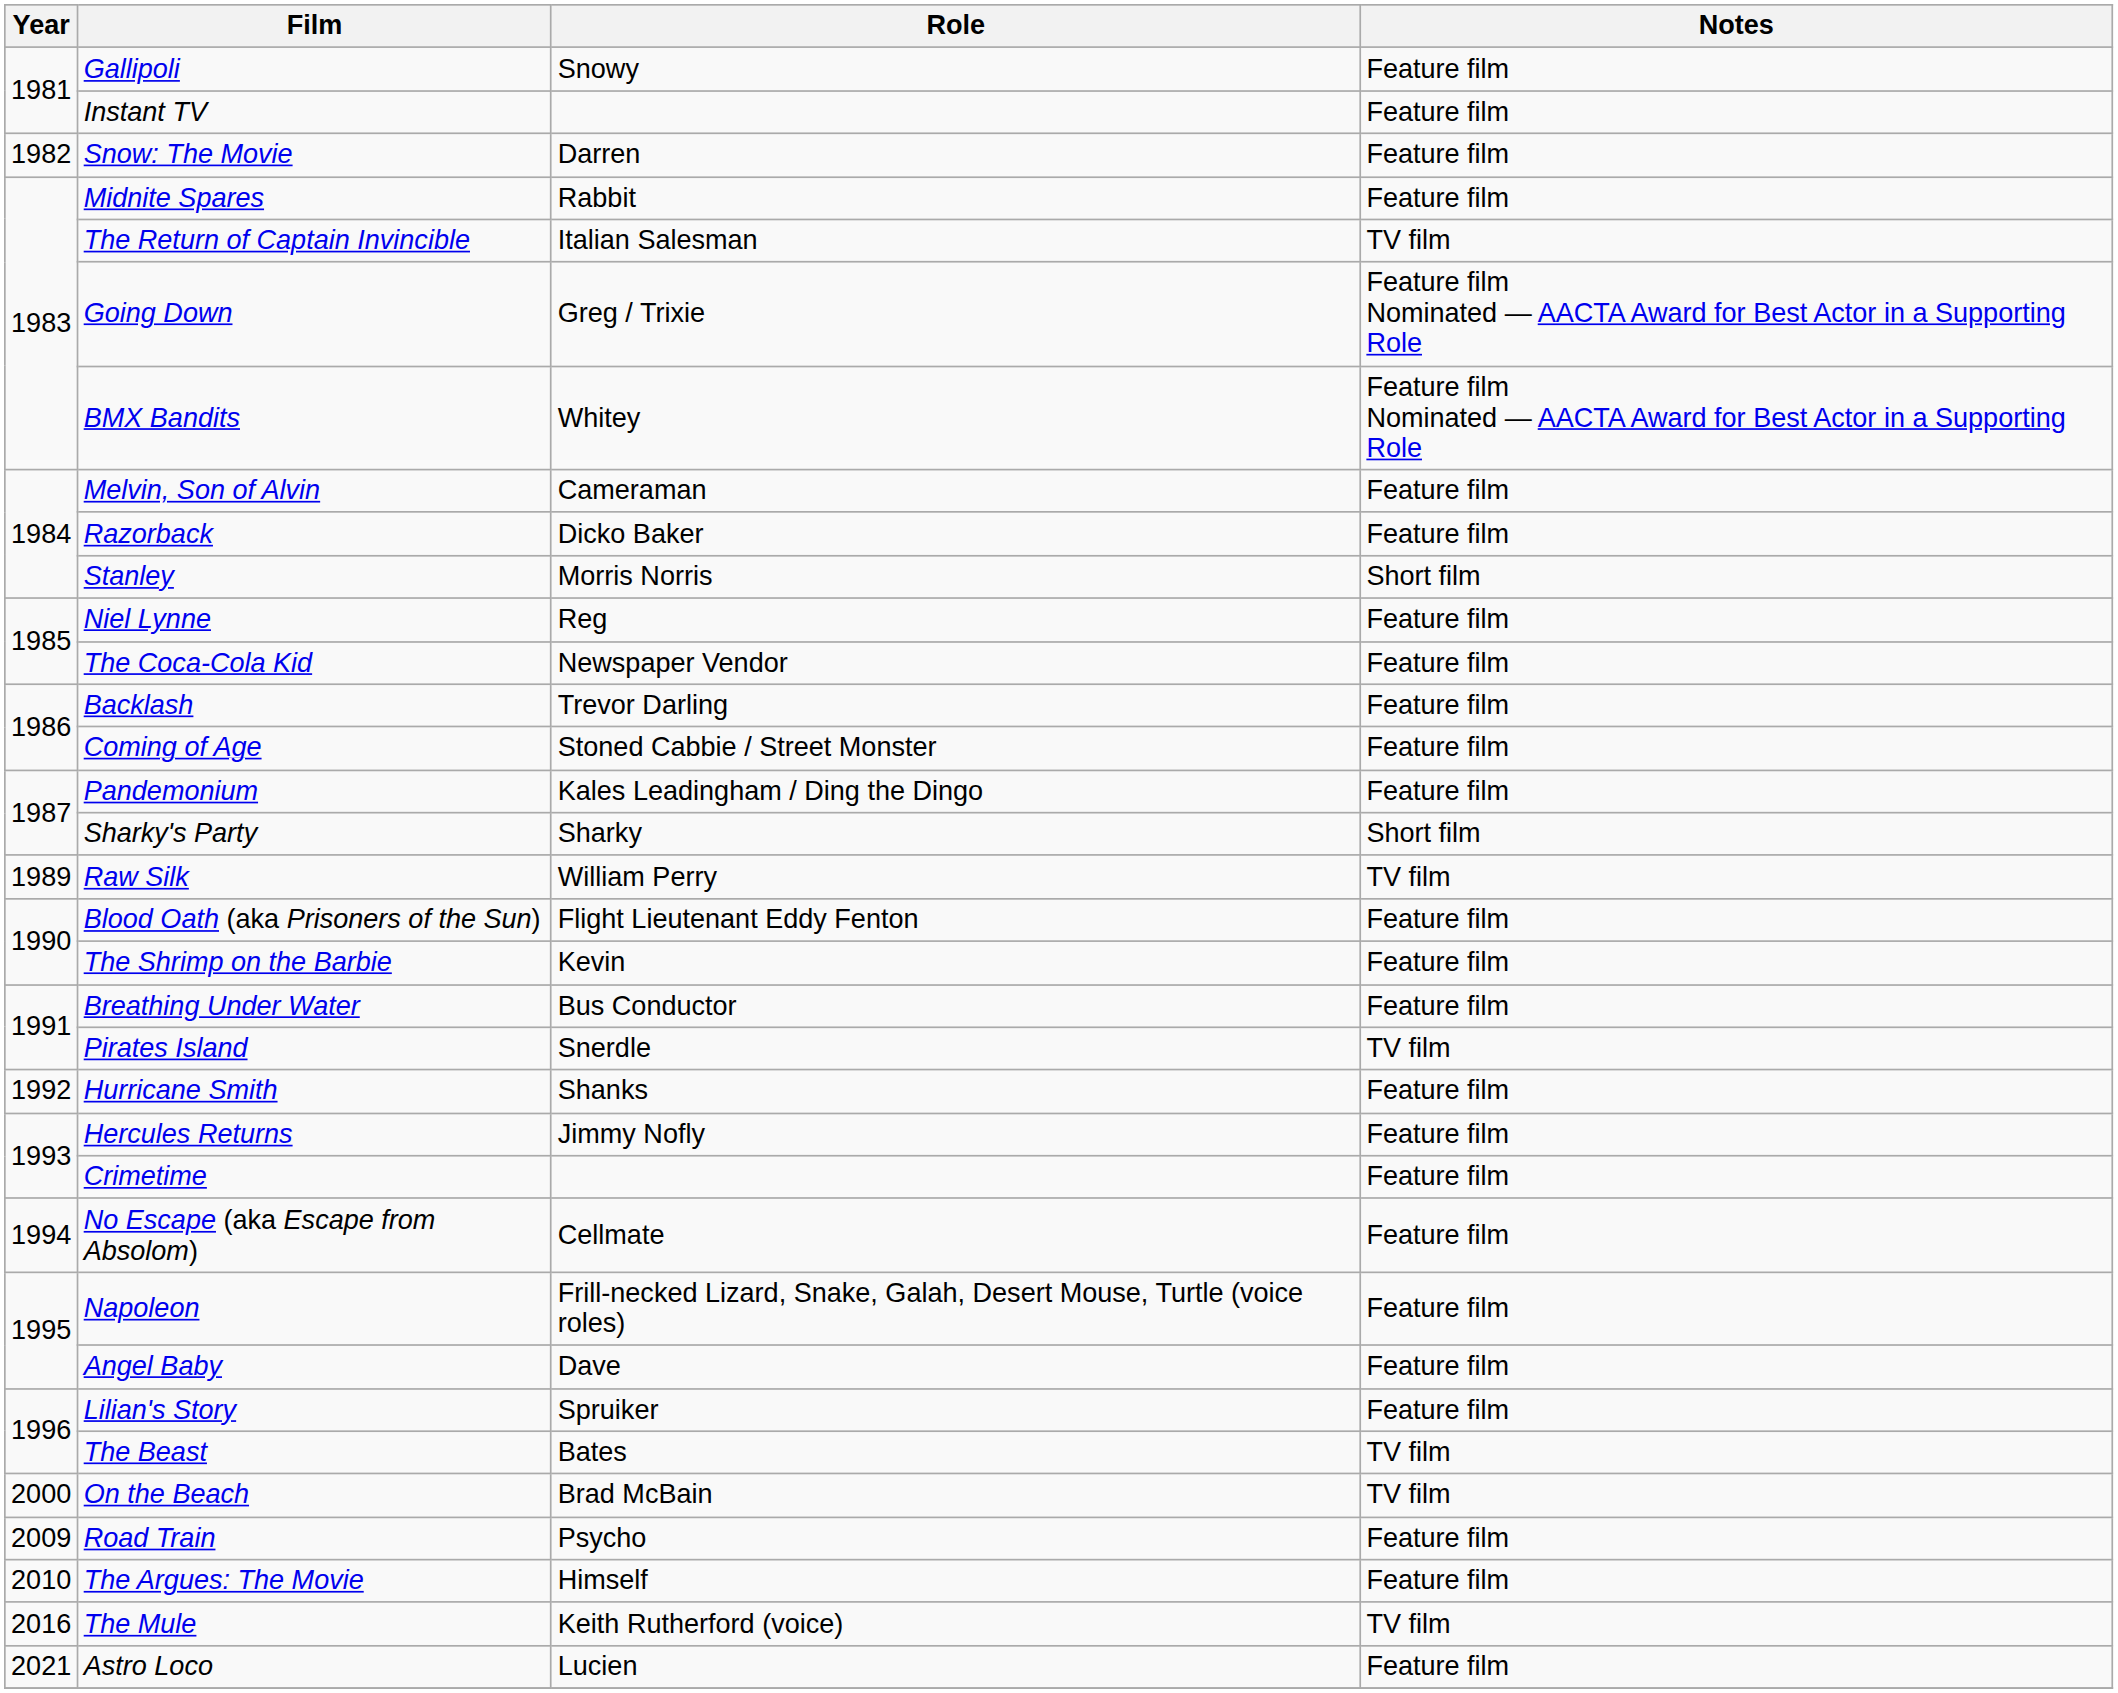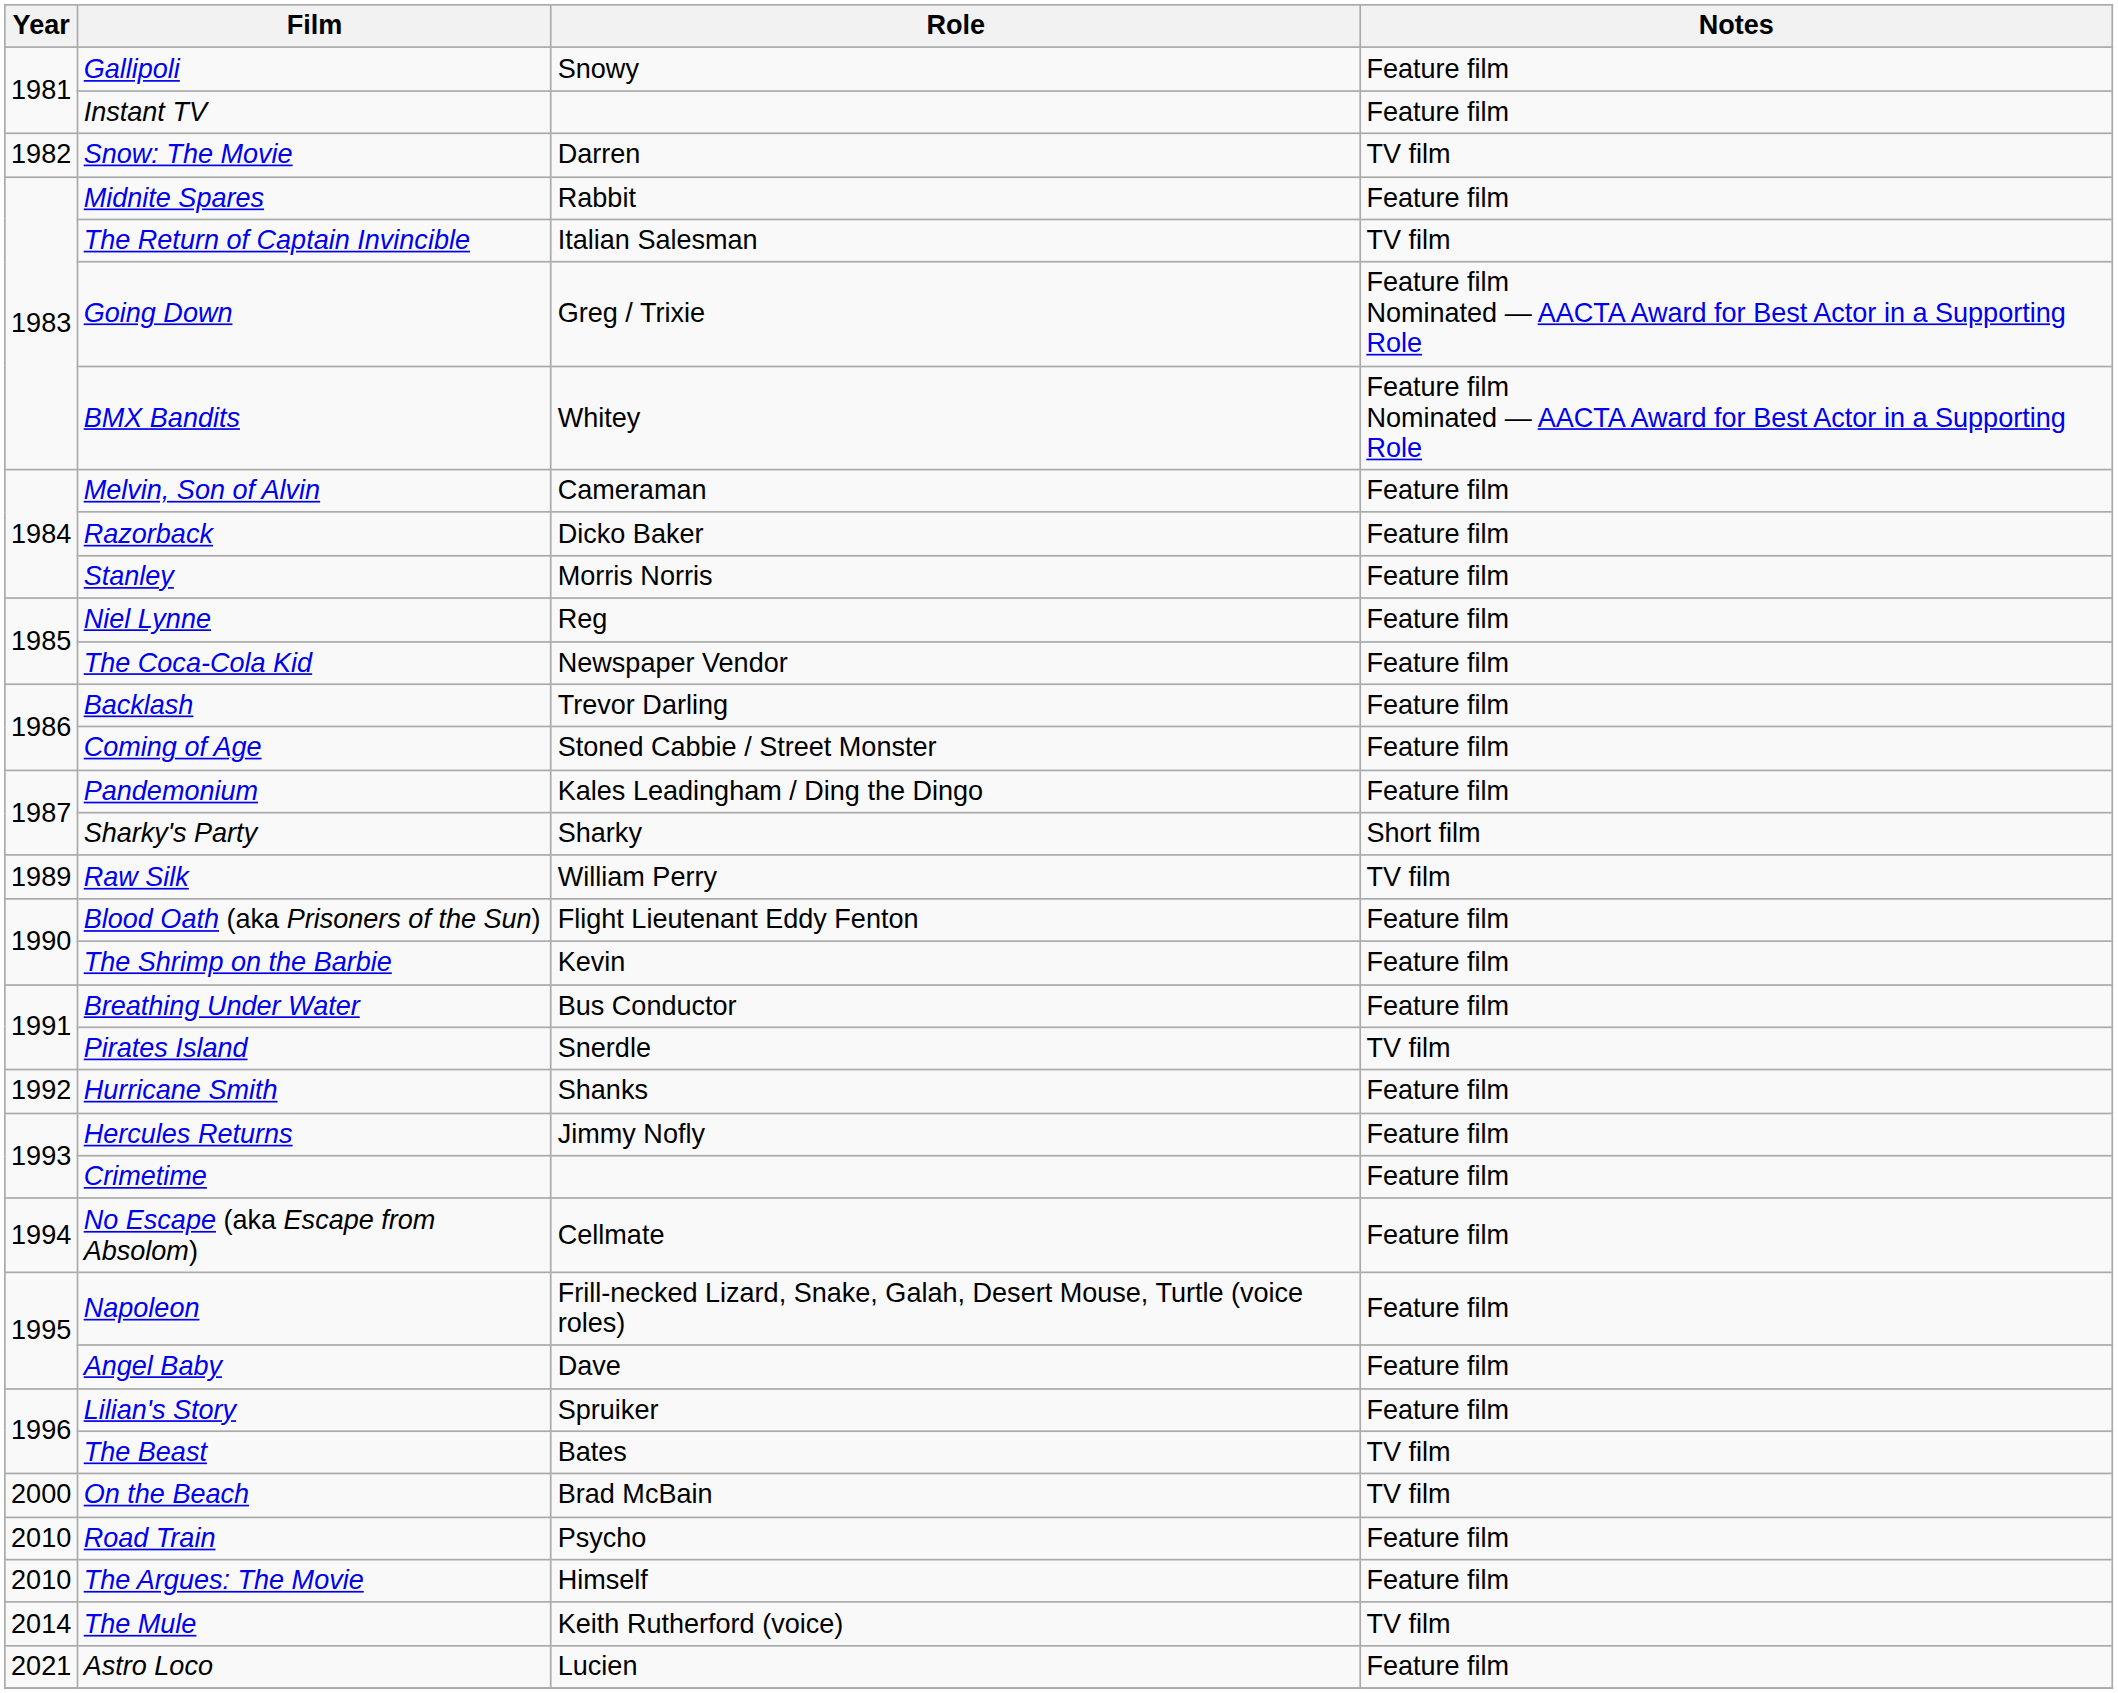Snow: The Movie | Notes: Feature film -> TV film
Stanley | Notes: Short film -> Feature film
Road Train | Year: 2009 -> 2010
The Mule | Year: 2016 -> 2014
